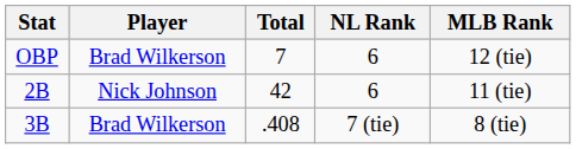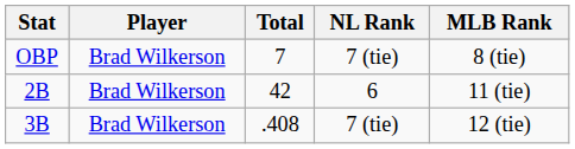OBP | NL Rank: 6 -> 7 (tie)
OBP | MLB Rank: 12 (tie) -> 8 (tie)
2B | Player: Nick Johnson -> Brad Wilkerson
3B | MLB Rank: 8 (tie) -> 12 (tie)
